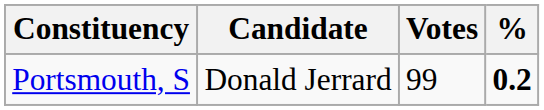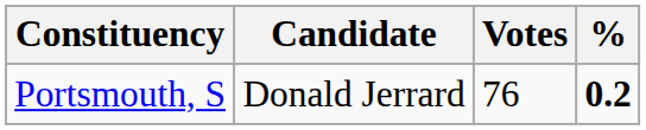Portsmouth, S | Votes: 99 -> 76
